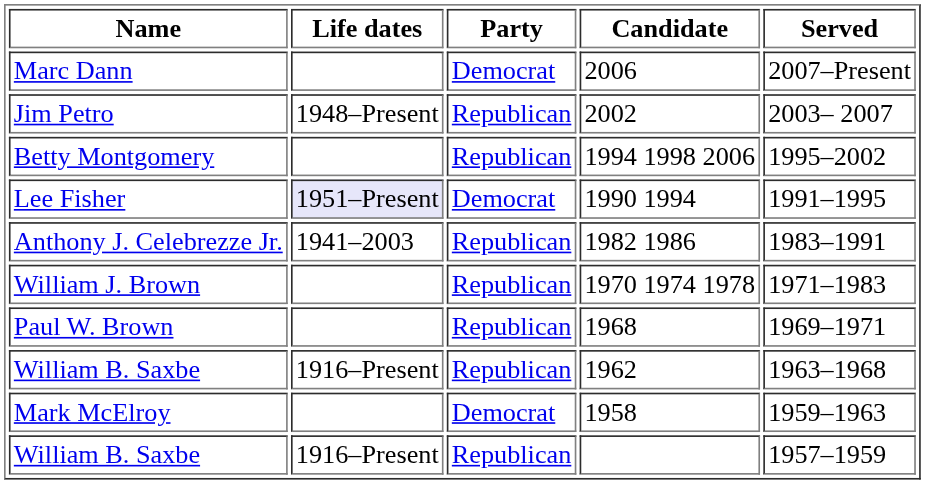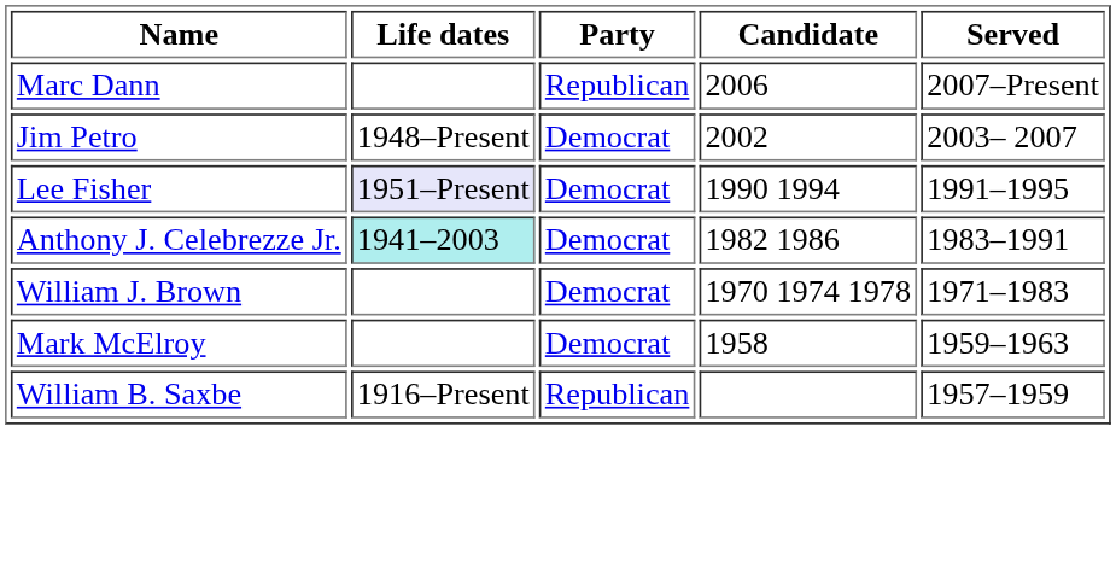Marc Dann | Party: Democrat -> Republican
Jim Petro | Party: Republican -> Democrat
- row: Betty Montgomery | Republican | 1994 1998 2006 | 1995–2002
Anthony J. Celebrezze Jr. | Life dates: no background -> paleturquoise background
Anthony J. Celebrezze Jr. | Party: Republican -> Democrat
William J. Brown | Party: Republican -> Democrat
- row: Paul W. Brown | Republican | 1968 | 1969–1971
- row: William B. Saxbe | 1916–Present | Republican | 1962 | 1963–1968
